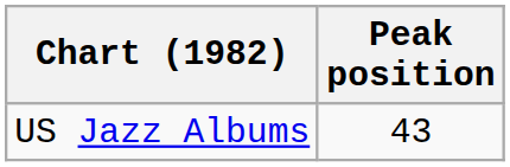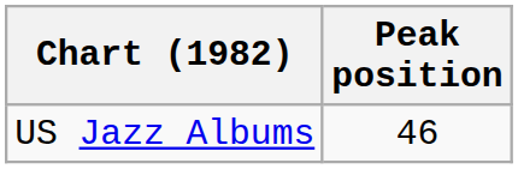US Jazz Albums | Peak position: 43 -> 46
